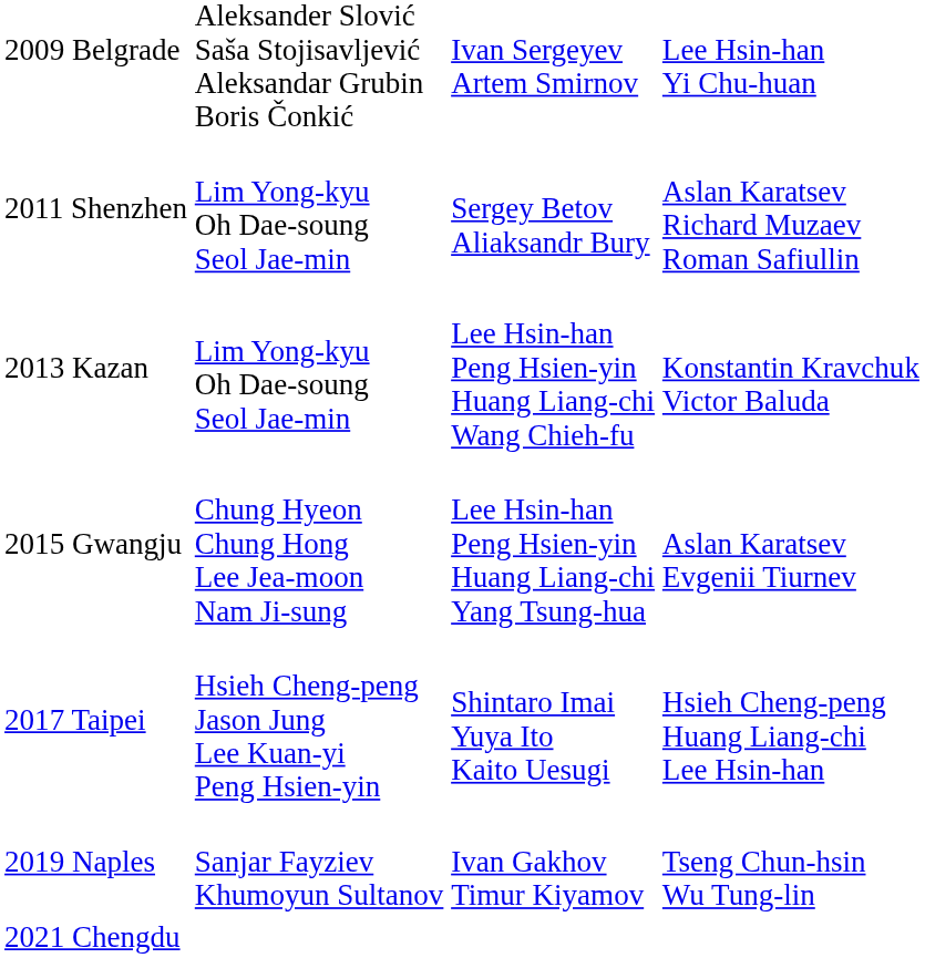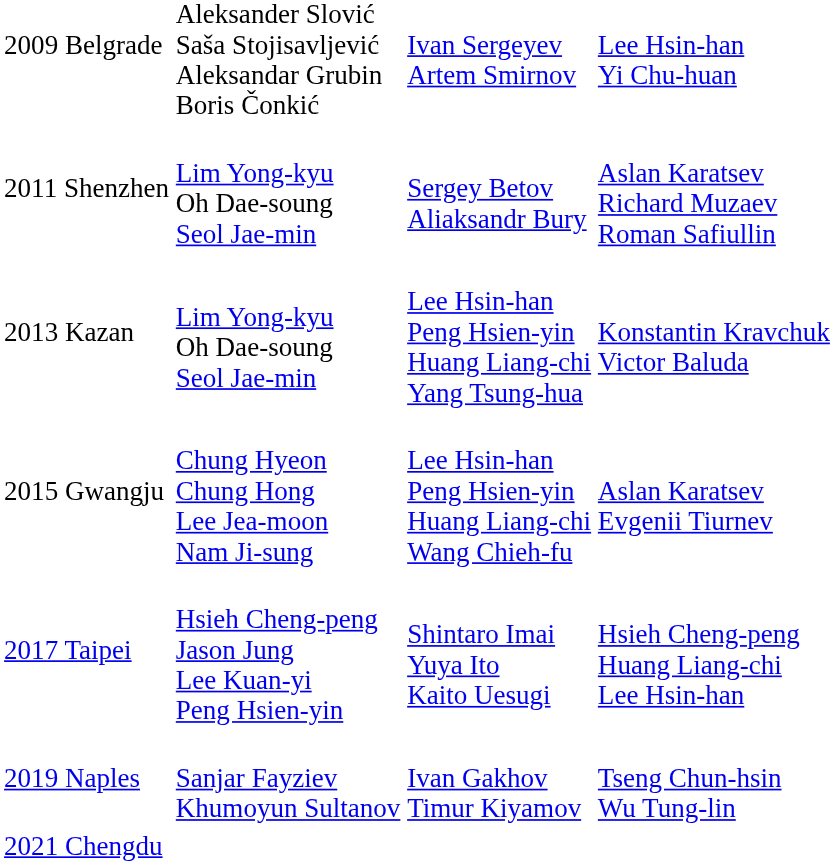2013 Kazan | column 3: Lee Hsin-han Peng Hsien-yin Huang Liang-chi Wang Chieh-fu -> Lee Hsin-han Peng Hsien-yin Huang Liang-chi Yang Tsung-hua
2015 Gwangju | column 3: Lee Hsin-han Peng Hsien-yin Huang Liang-chi Yang Tsung-hua -> Lee Hsin-han Peng Hsien-yin Huang Liang-chi Wang Chieh-fu
